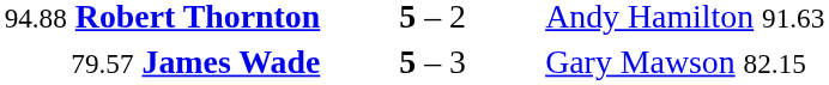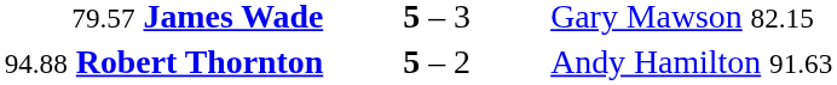rows swapped: 79.57 James Wade <-> 94.88 Robert Thornton
